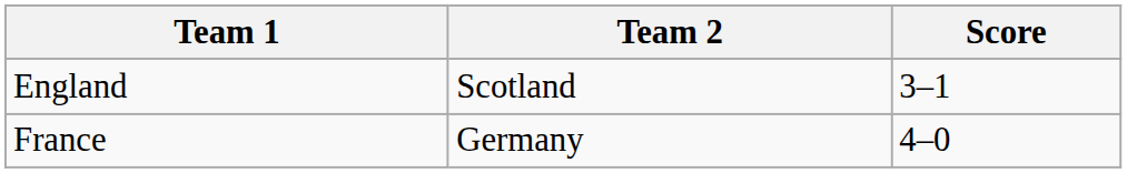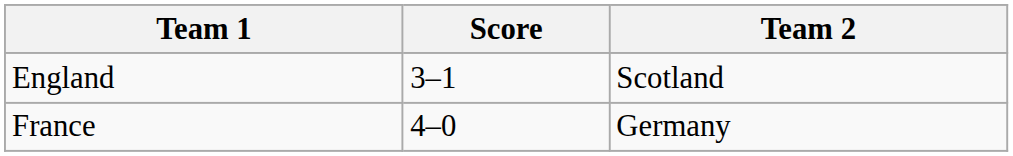columns swapped: Team 2 <-> Score
